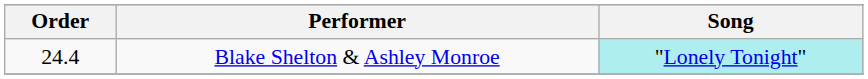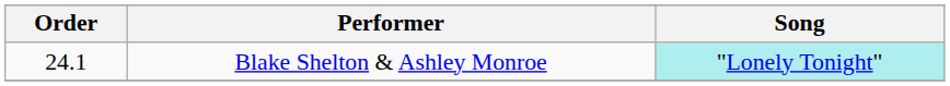Blake Shelton & Ashley Monroe | Order: 24.4 -> 24.1
